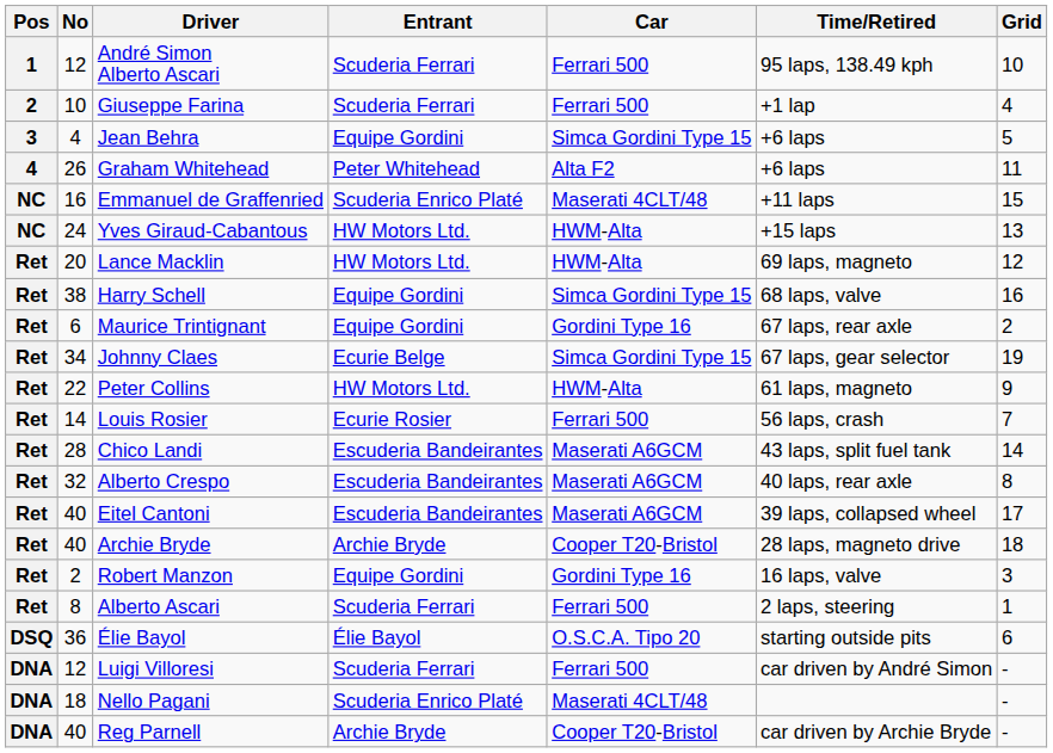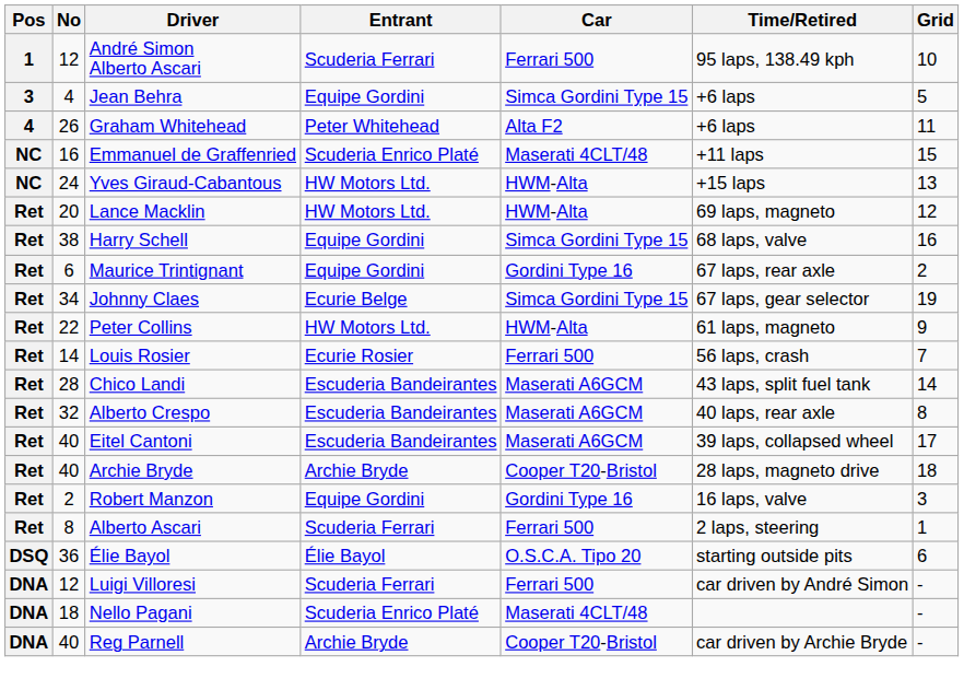- row: 2 | 10 | Giuseppe Farina | Scuderia Ferrari | Ferrari 500 | +1 lap | 4
